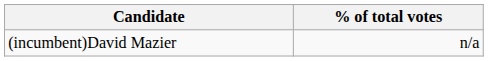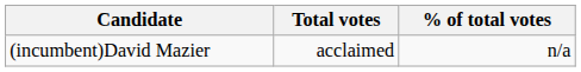+ column: Total votes | acclaimed
